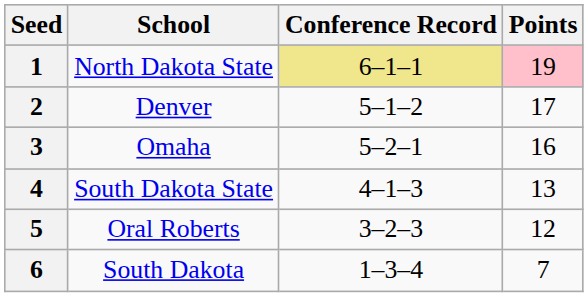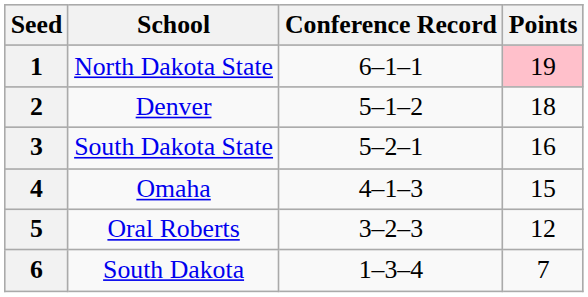1 | Conference Record: khaki background -> no background
2 | Points: 17 -> 18
3 | School: Omaha -> South Dakota State
4 | School: South Dakota State -> Omaha
4 | Points: 13 -> 15
